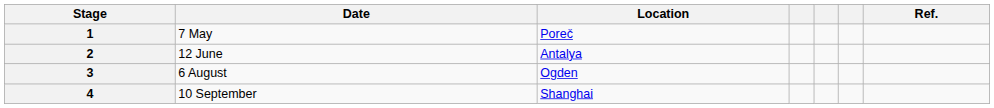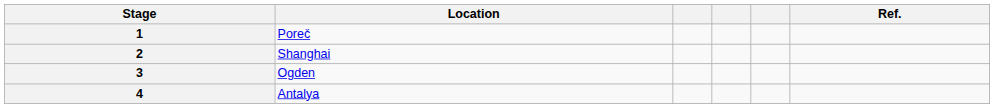- column: Date | 7 May | 12 June | 6 August | 10 September
2 | Location: Antalya -> Shanghai
4 | Location: Shanghai -> Antalya
